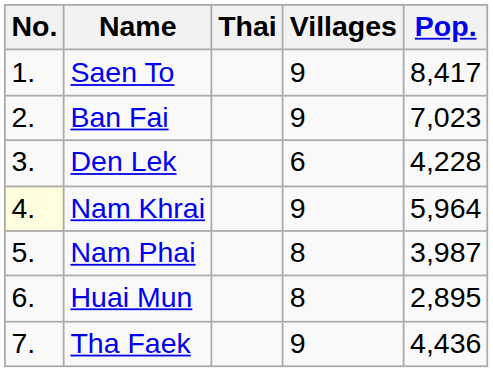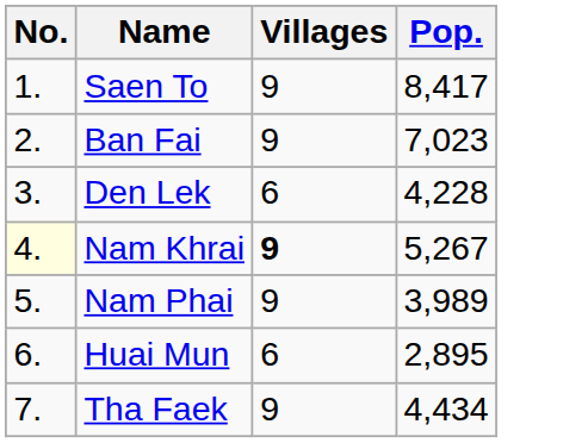- column: Thai
Nam Khrai | Villages: normal -> bold
Nam Khrai | Pop.: 5,964 -> 5,267
Nam Phai | Villages: 8 -> 9
Nam Phai | Pop.: 3,987 -> 3,989
Huai Mun | Villages: 8 -> 6
Tha Faek | Pop.: 4,436 -> 4,434
